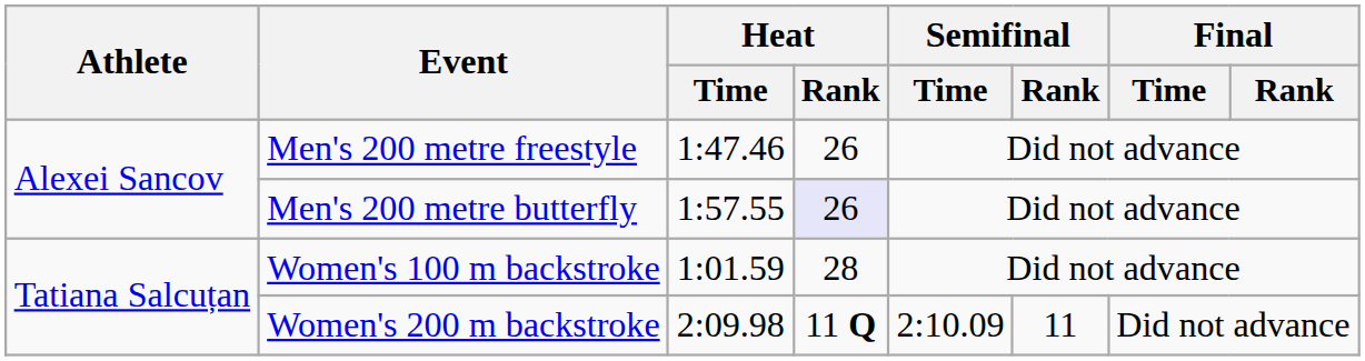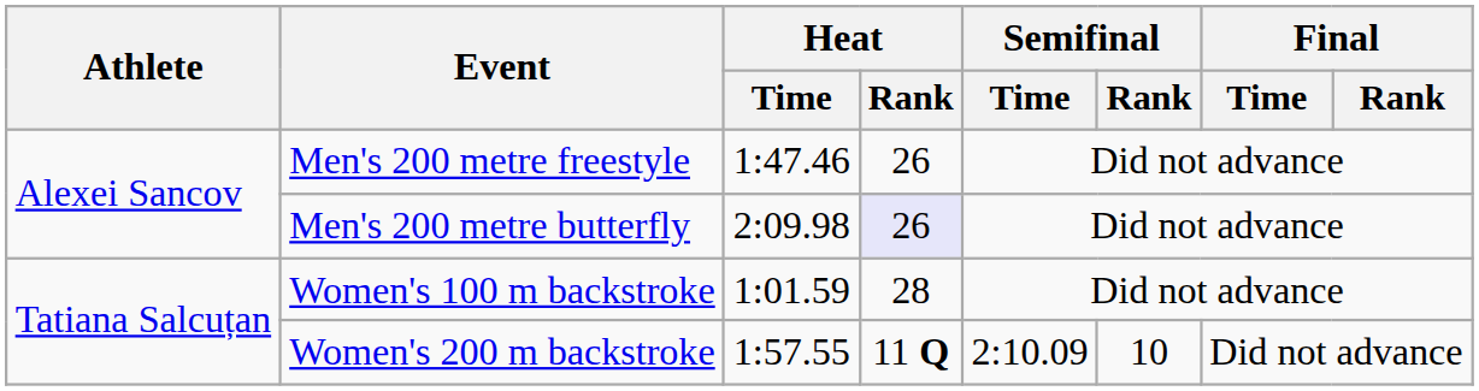Men's 200 metre butterfly | Heat / Time: 1:57.55 -> 2:09.98
Women's 200 m backstroke | Heat / Time: 2:09.98 -> 1:57.55
Women's 200 m backstroke | Semifinal / Rank: 11 -> 10
